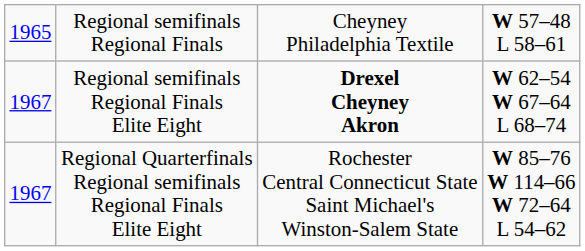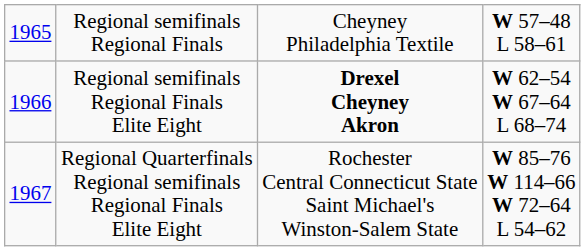Regional semifinals Regional Finals Elite Eight | column 1: 1967 -> 1966
